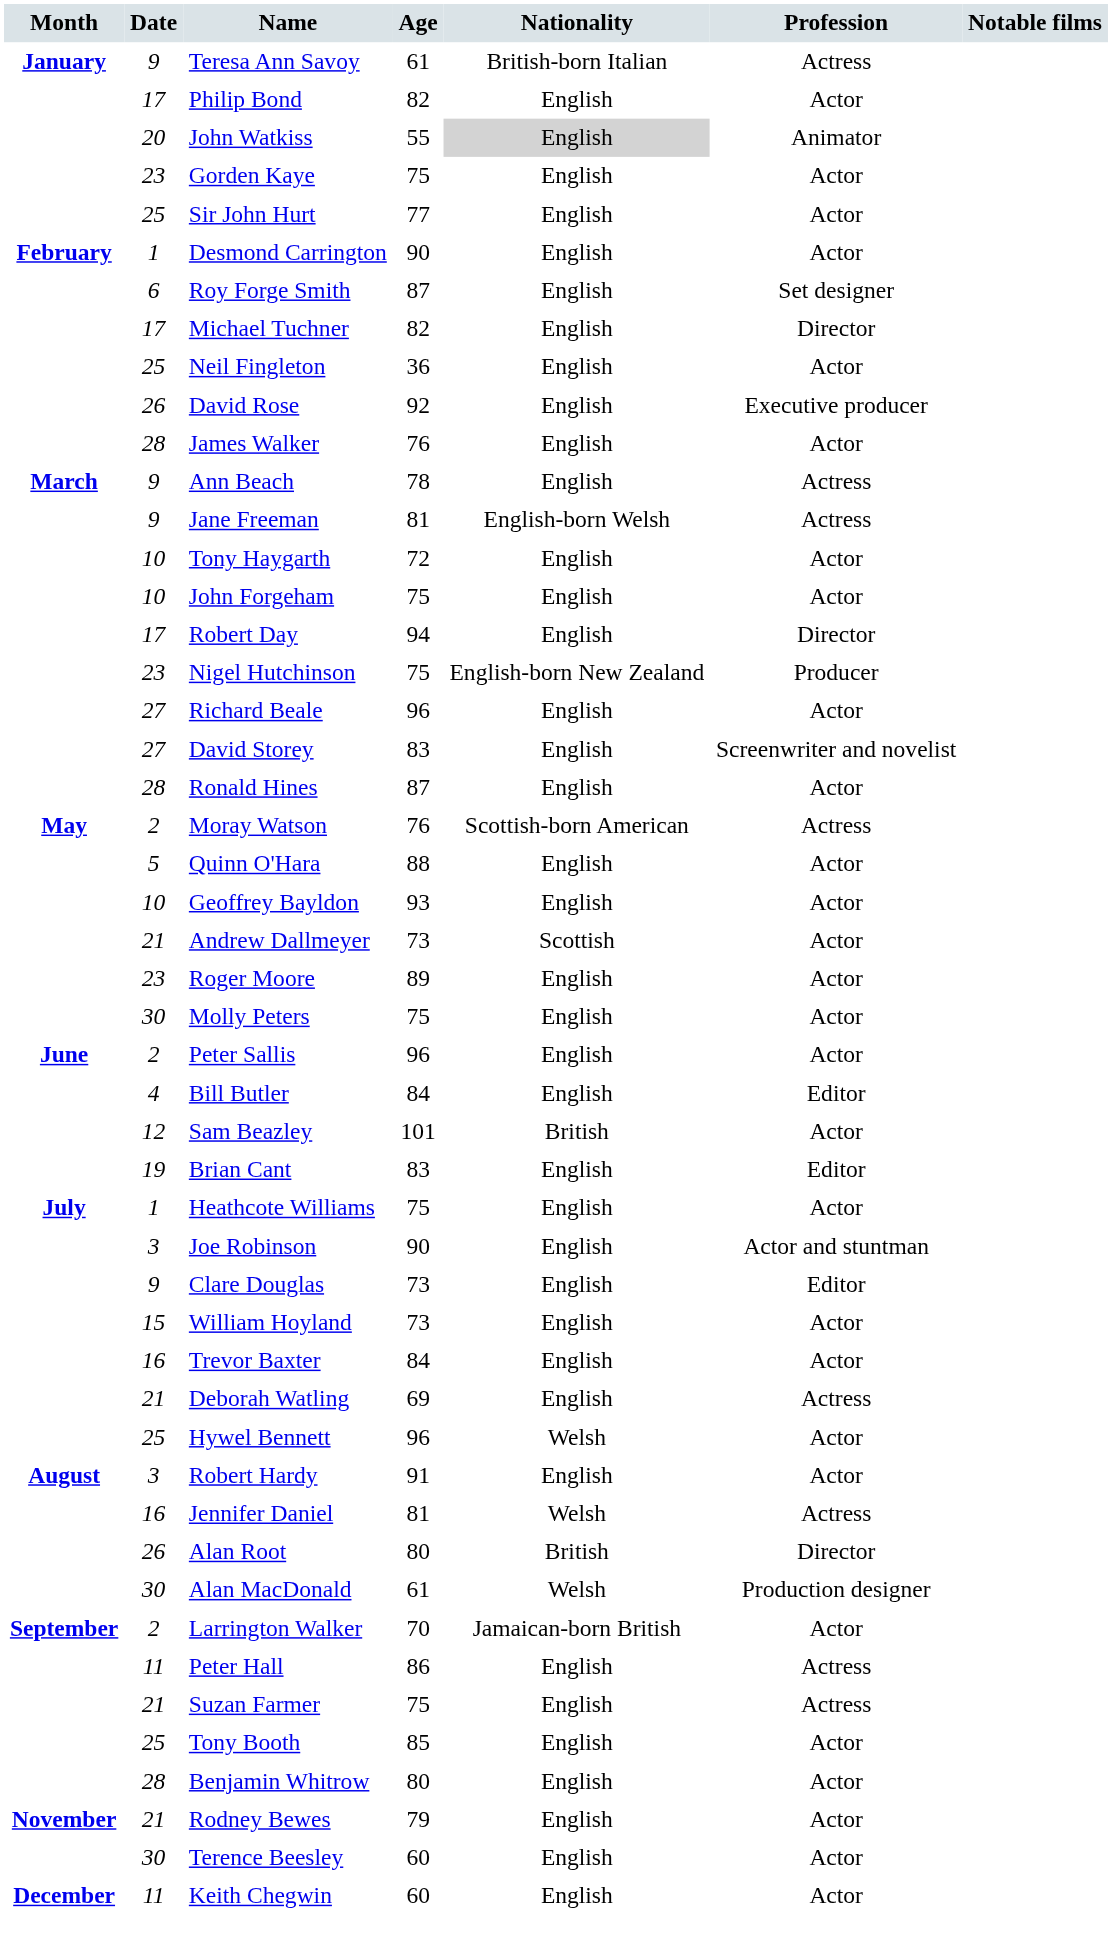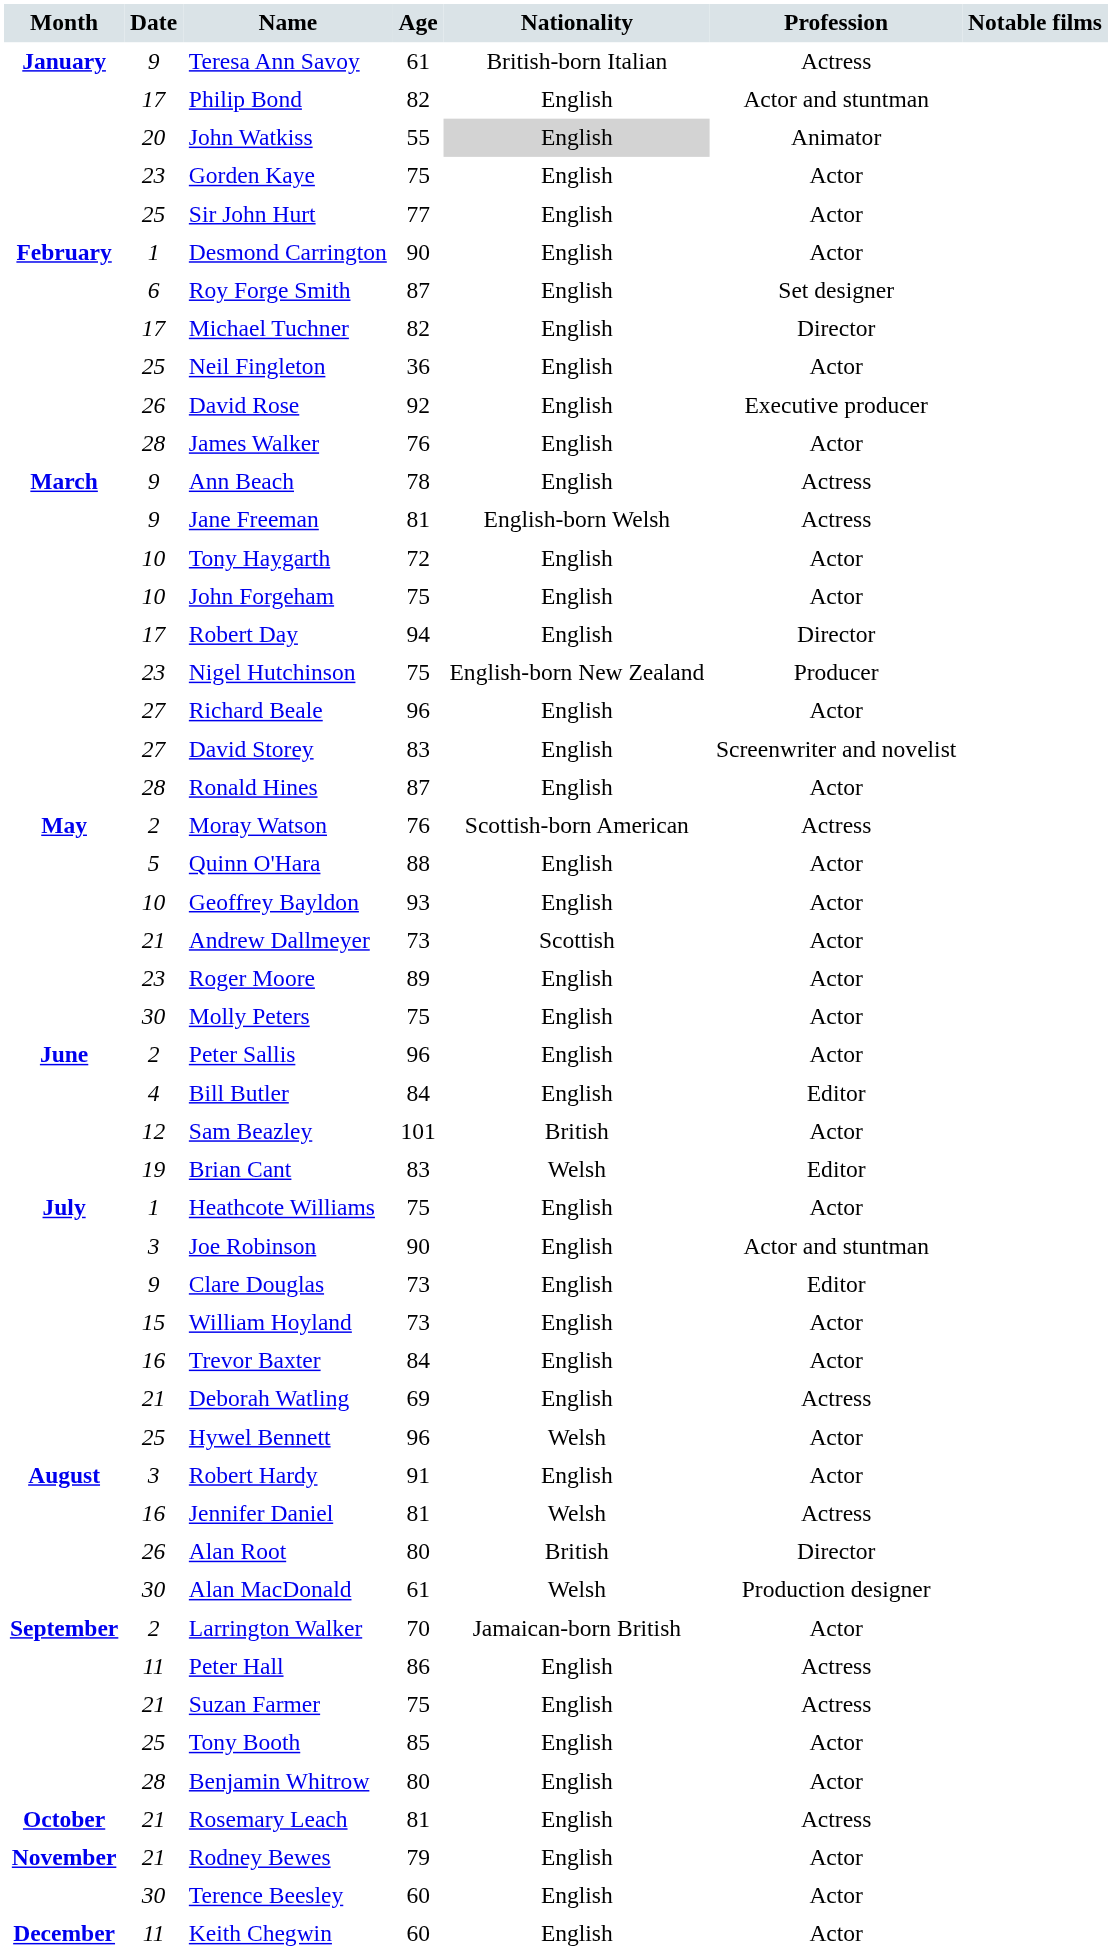Philip Bond | Profession: Actor -> Actor and stuntman
Brian Cant | Nationality: English -> Welsh
+ row: October | 21 | Rosemary Leach | 81 | English | Actress
